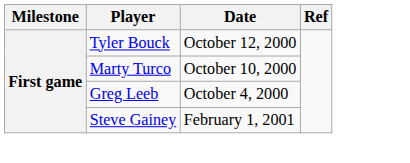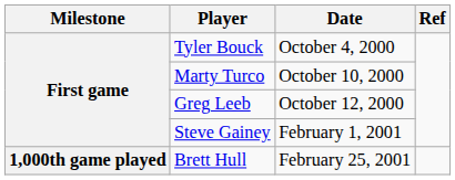Tyler Bouck | Date: October 12, 2000 -> October 4, 2000
Greg Leeb | Date: October 4, 2000 -> October 12, 2000
+ row: 1,000th game played | Brett Hull | February 25, 2001
